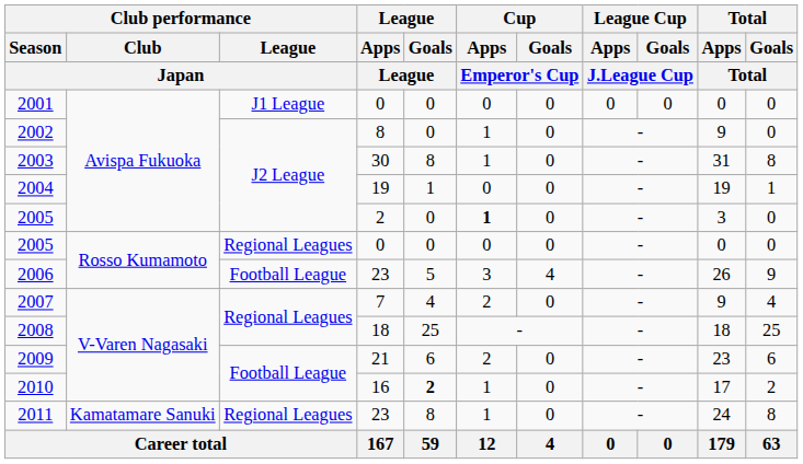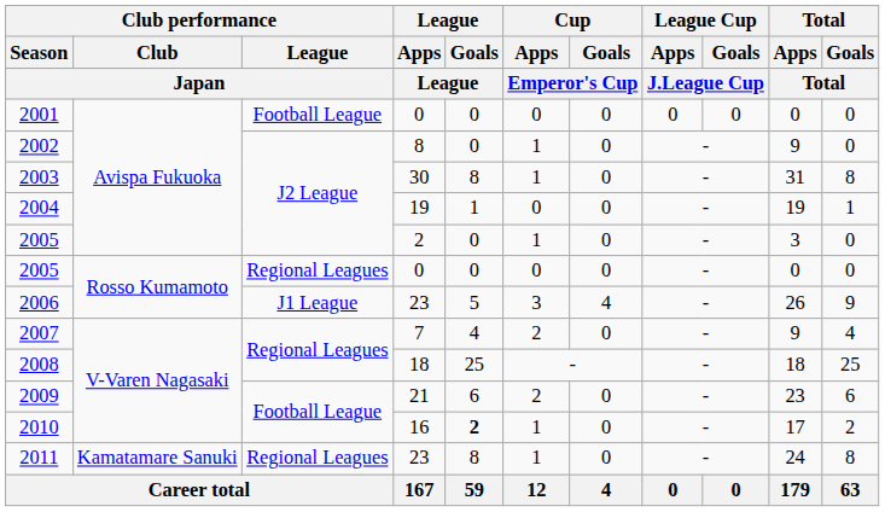2001 | Club performance / League / Japan: J1 League -> Football League
2005 / 2 | Cup / Apps / Emperor's Cup: bold -> normal
2006 | Club performance / League / Japan: Football League -> J1 League
